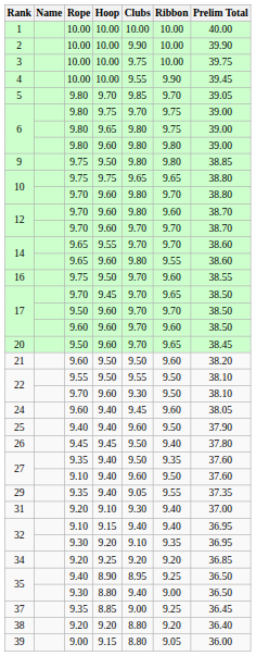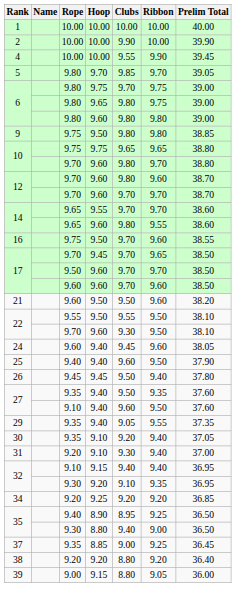- row: 3 | 10.00 | 10.00 | 9.75 | 10.00 | 39.75
- row: 20 | 9.50 | 9.60 | 9.70 | 9.65 | 38.45
+ row: 30 | 9.35 | 9.10 | 9.20 | 9.40 | 37.05
